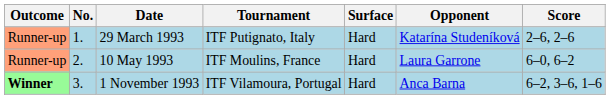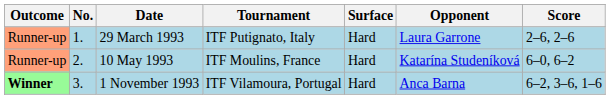29 March 1993 | Opponent: Katarína Studeníková -> Laura Garrone
10 May 1993 | Opponent: Laura Garrone -> Katarína Studeníková
